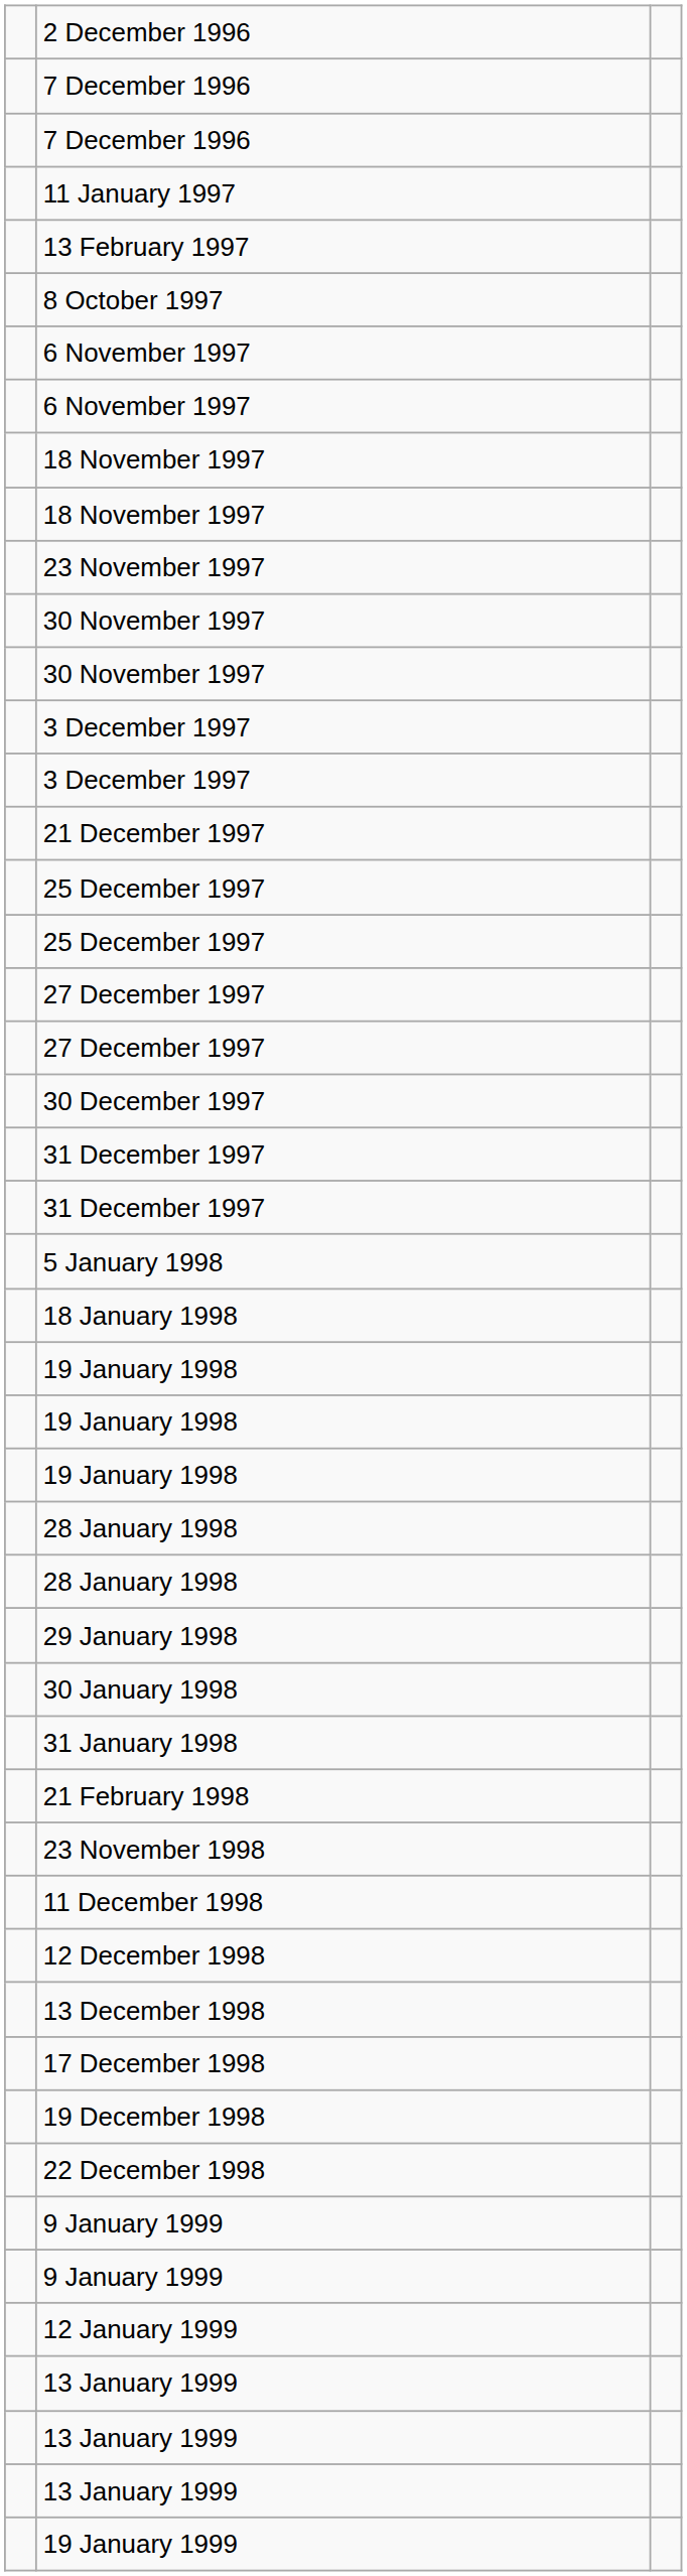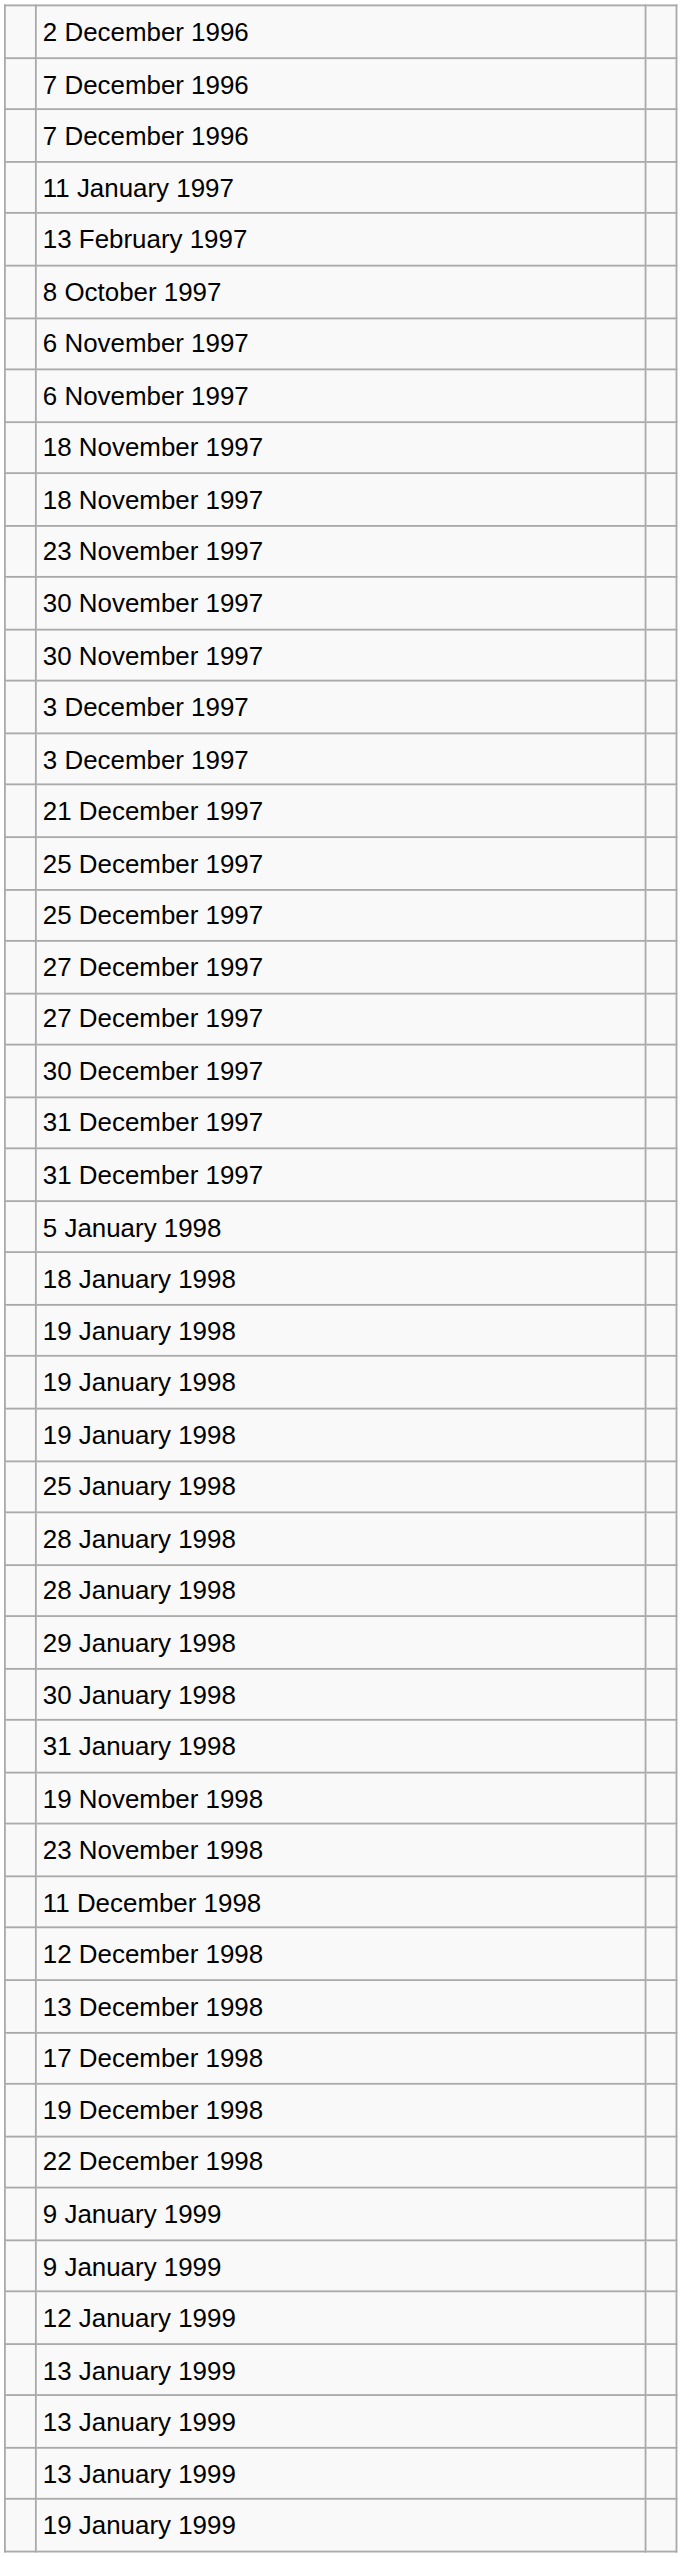+ row: 25 January 1998
- row: 21 February 1998
+ row: 19 November 1998
